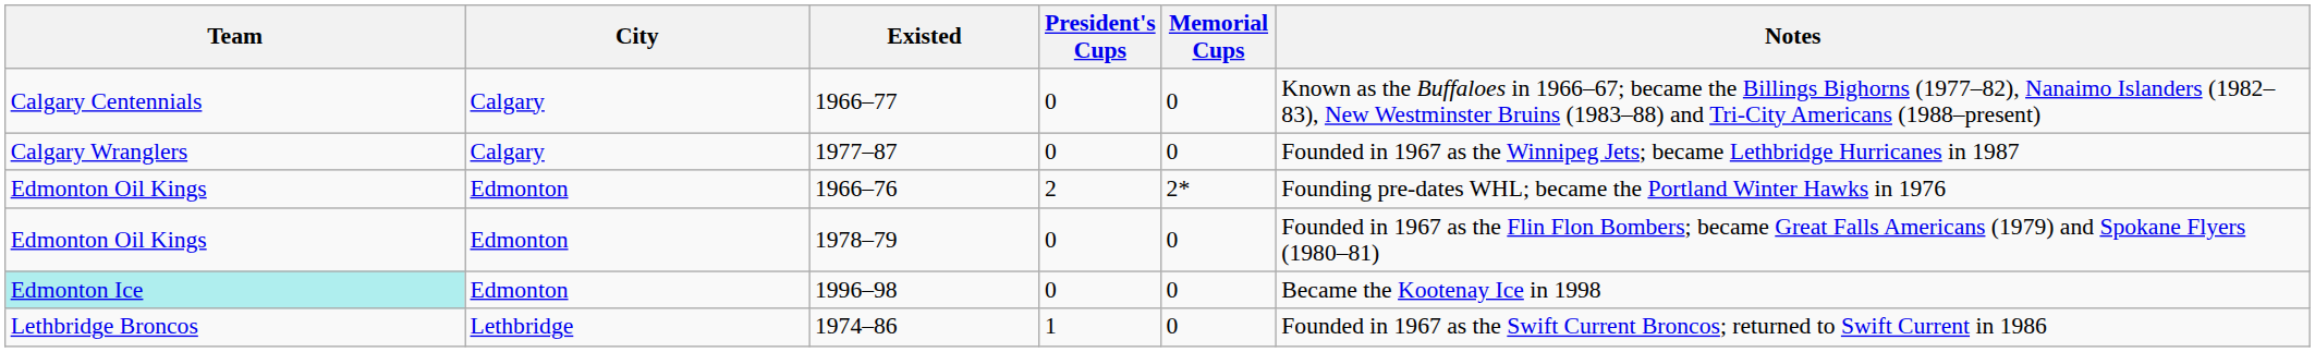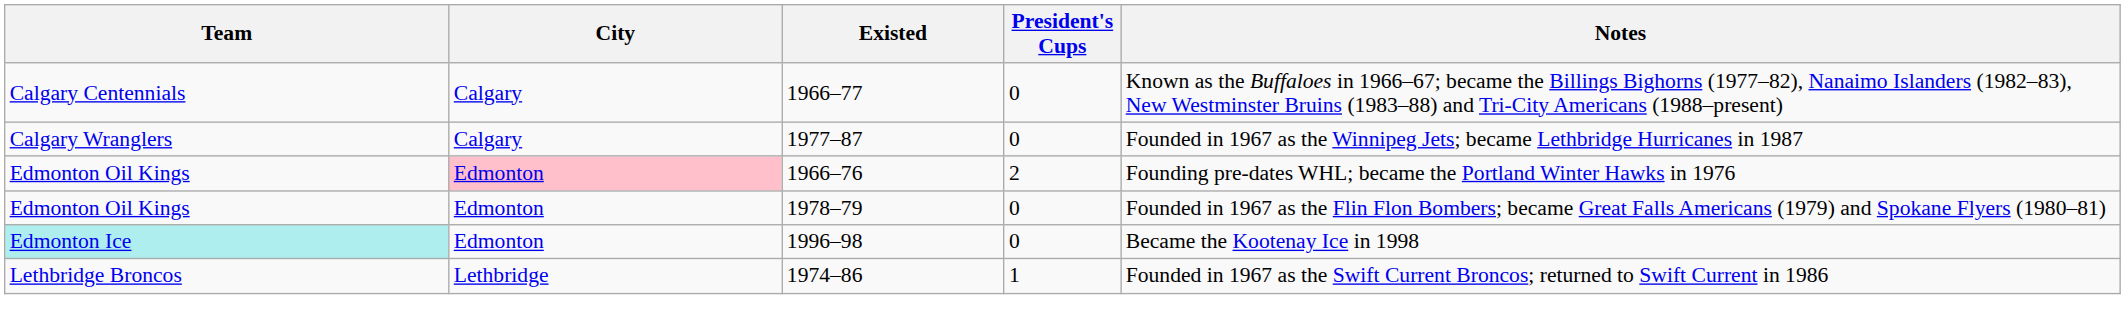- column: Memorial Cups | 0 | 0 | 2* | 0 | 0 | 0
1966–76 | City: no background -> pink background
